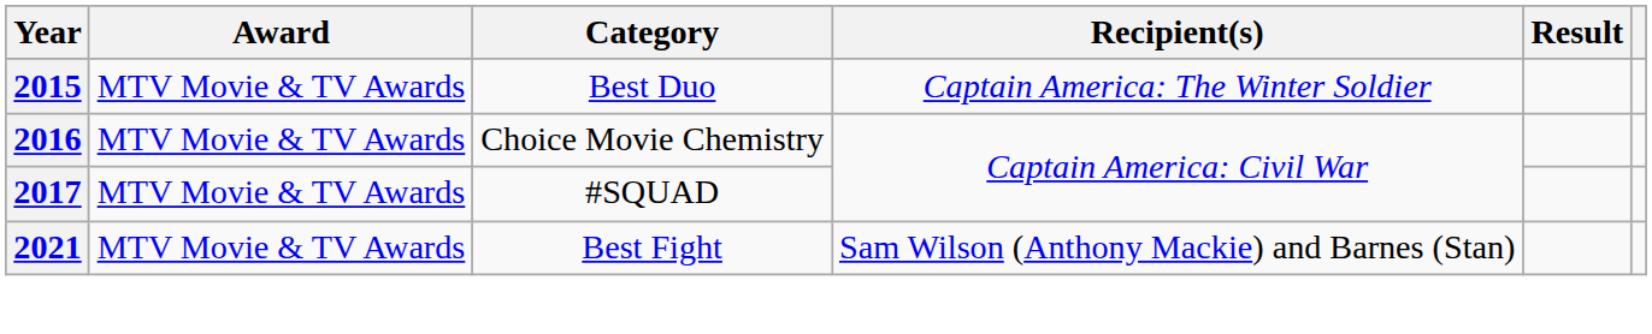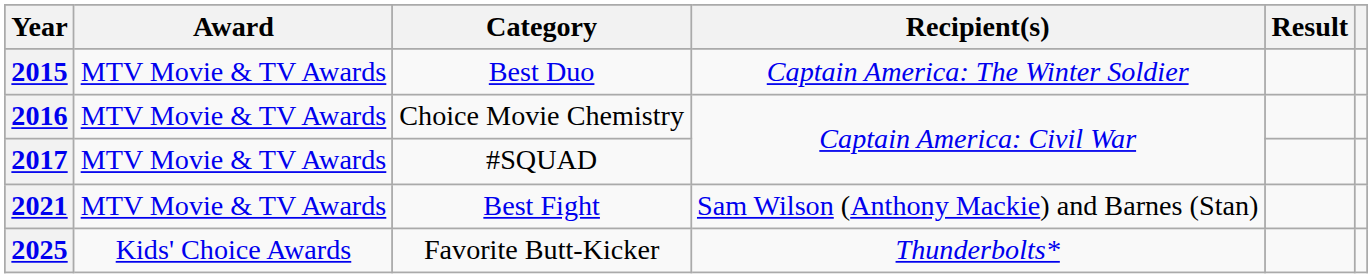+ row: 2025 | Kids' Choice Awards | Favorite Butt-Kicker | Thunderbolts*
